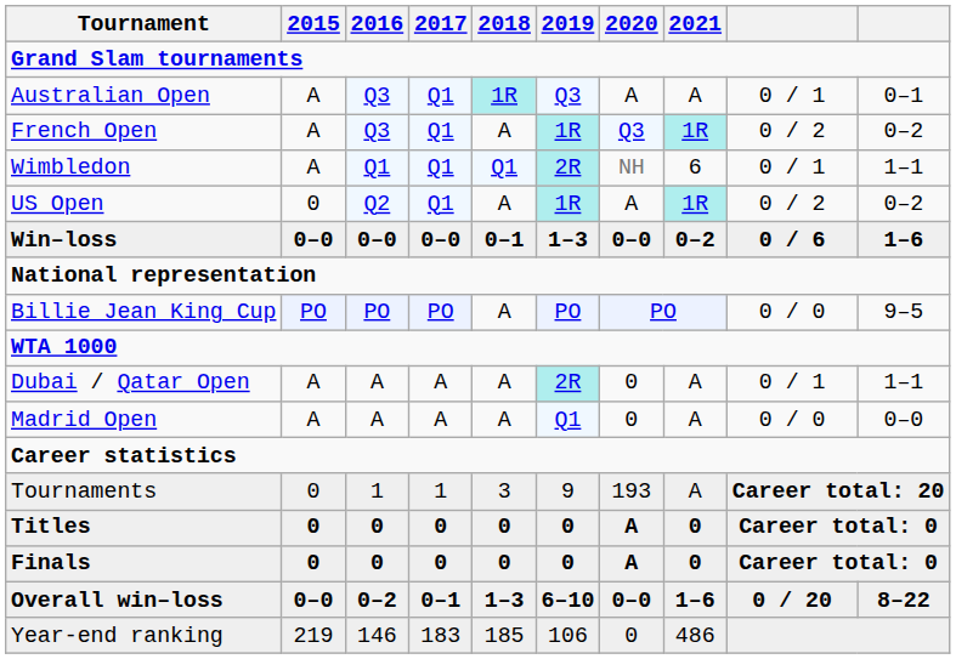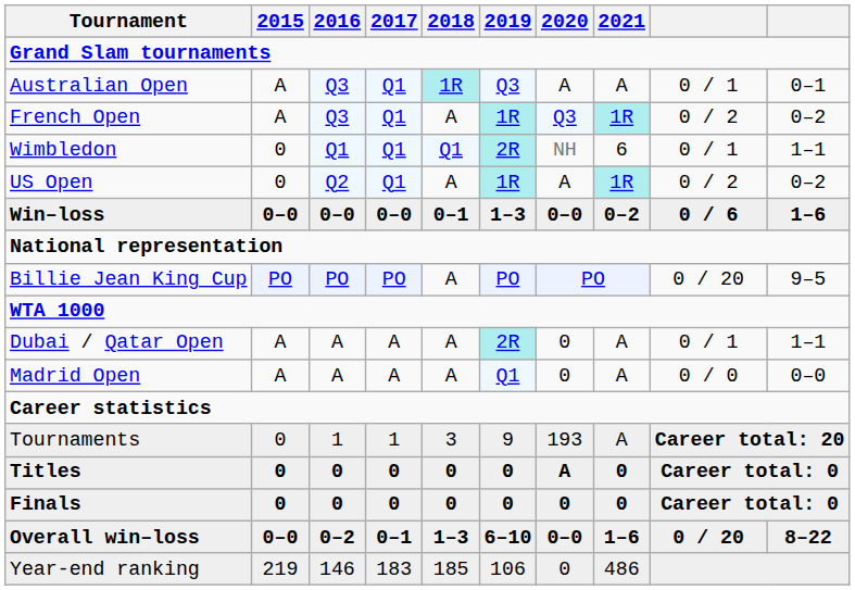Wimbledon | 2015: A -> 0
Billie Jean King Cup | column 9: 0 / 0 -> 0 / 20
Finals | 2020: A -> 0
